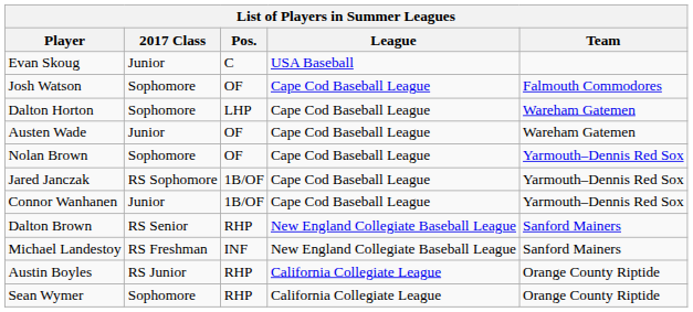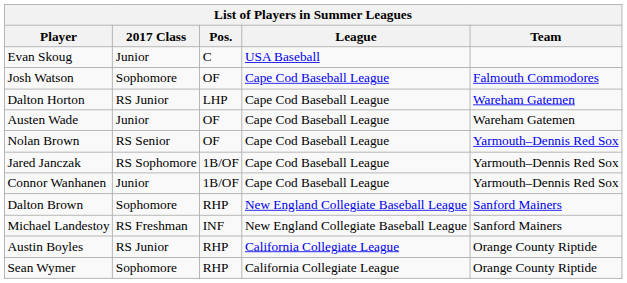Dalton Horton | 2017 Class: Sophomore -> RS Junior
Nolan Brown | 2017 Class: Sophomore -> RS Senior
Dalton Brown | 2017 Class: RS Senior -> Sophomore
